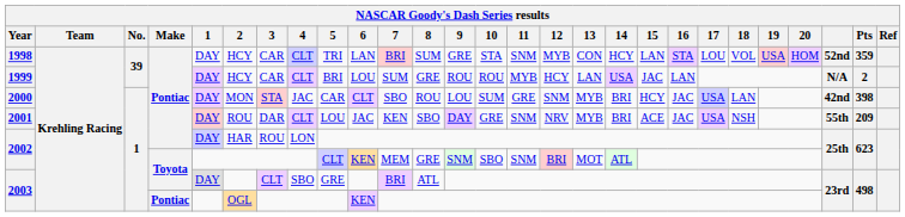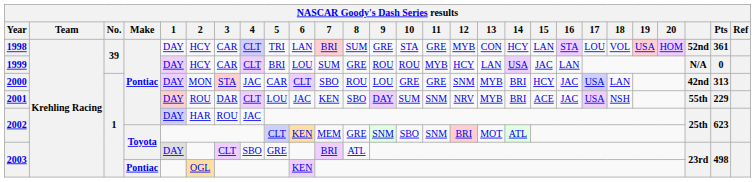1998 | 11: SNM -> GRE
1998 | Pts: 359 -> 361
1999 | Pts: 2 -> 0
2000 | 10: SUM -> GRE
2000 | Pts: 398 -> 313
2001 | 10: GRE -> SUM
2001 | Pts: 209 -> 229
2002 / Pontiac | 4: LON -> JAC
